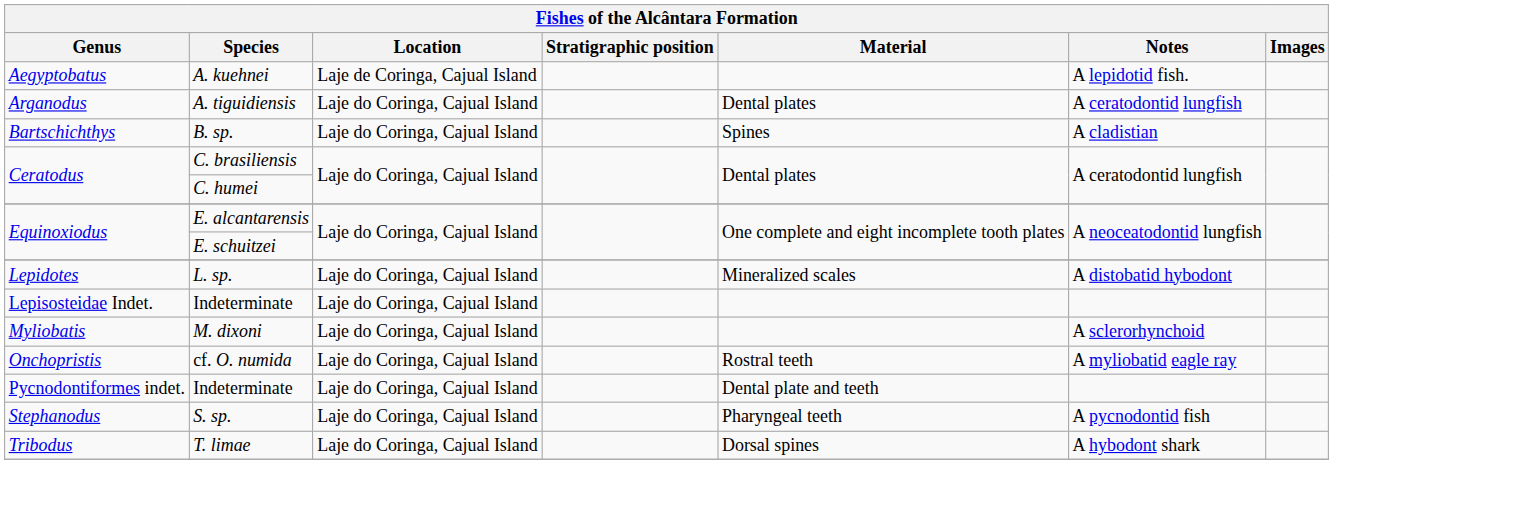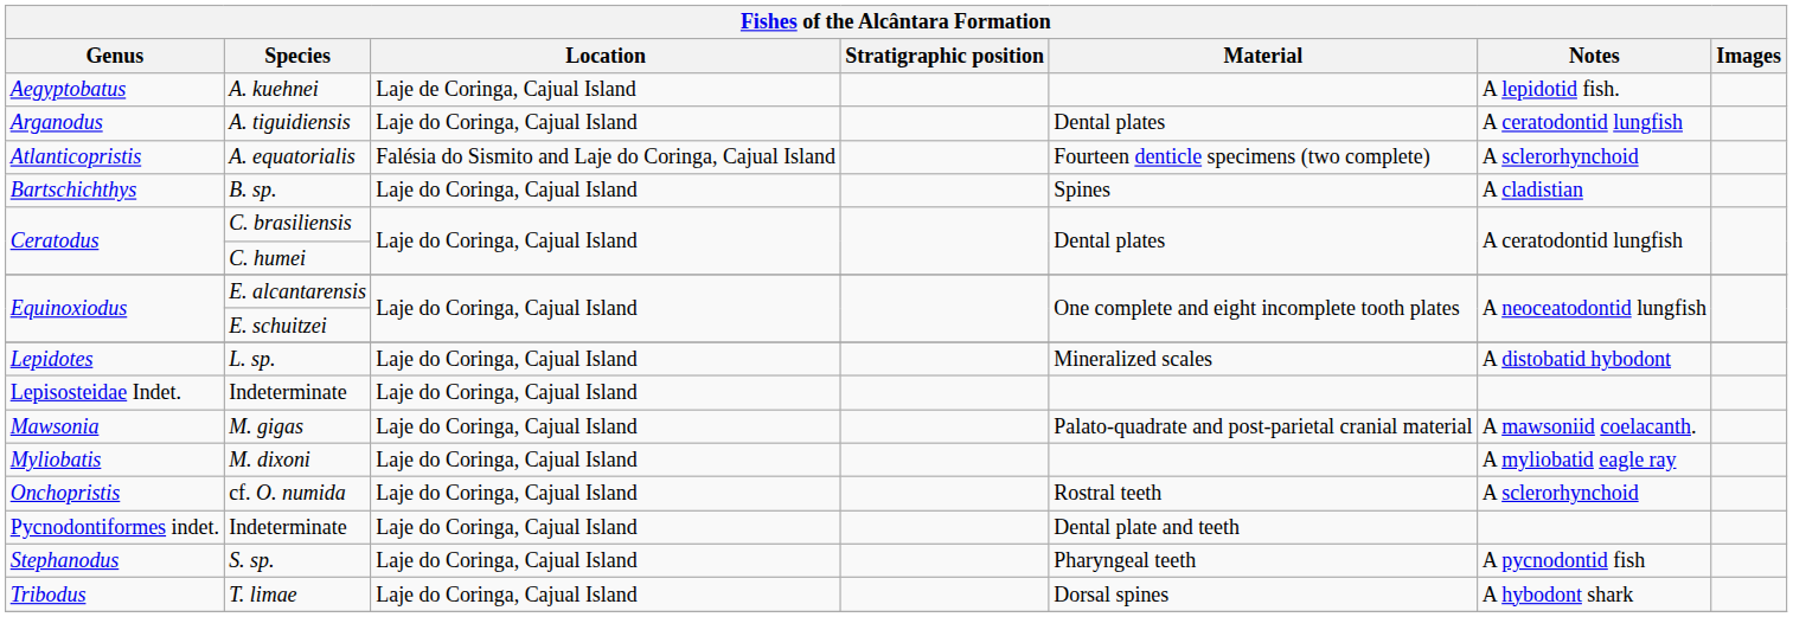+ row: Atlanticopristis | A. equatorialis | Falésia do Sismito and Laje do Coringa, Cajual Island | Fourteen denticle specimens (two complete) | A sclerorhynchoid
+ row: Mawsonia | M. gigas | Laje do Coringa, Cajual Island | Palato-quadrate and post-parietal cranial material | A mawsoniid coelacanth.
M. dixoni | Notes: A sclerorhynchoid -> A myliobatid eagle ray
cf. O. numida | Notes: A myliobatid eagle ray -> A sclerorhynchoid
